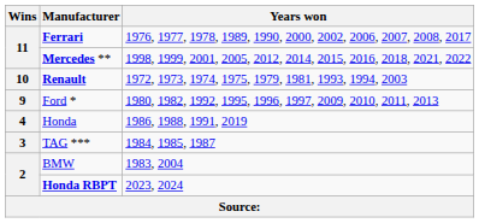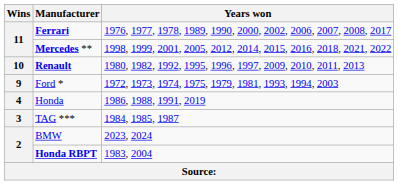Renault | Years won: 1972, 1973, 1974, 1975, 1979, 1981, 1993, 1994, 2003 -> 1980, 1982, 1992, 1995, 1996, 1997, 2009, 2010, 2011, 2013
Ford * | Years won: 1980, 1982, 1992, 1995, 1996, 1997, 2009, 2010, 2011, 2013 -> 1972, 1973, 1974, 1975, 1979, 1981, 1993, 1994, 2003
BMW | Years won: 1983, 2004 -> 2023, 2024
Honda RBPT | Years won: 2023, 2024 -> 1983, 2004
